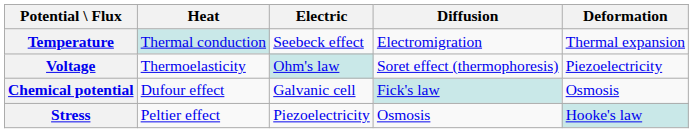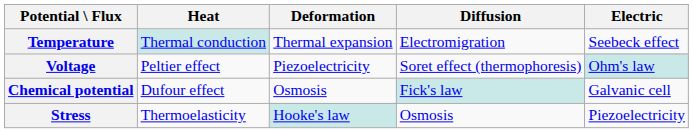columns swapped: Electric <-> Deformation
Voltage | Heat: Thermoelasticity -> Peltier effect
Stress | Heat: Peltier effect -> Thermoelasticity
